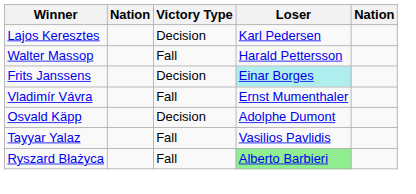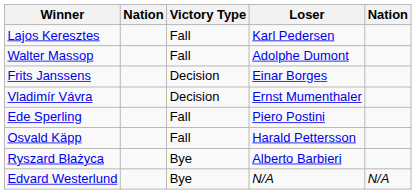Lajos Keresztes | Victory Type: Decision -> Fall
Walter Massop | Loser: Harald Pettersson -> Adolphe Dumont
Frits Janssens | Loser: paleturquoise background -> no background
Vladimír Vávra | Victory Type: Fall -> Decision
+ row: Ede Sperling | Fall | Piero Postini
Osvald Käpp | Victory Type: Decision -> Fall
Osvald Käpp | Loser: Adolphe Dumont -> Harald Pettersson
- row: Tayyar Yalaz | Fall | Vasilios Pavlidis
Ryszard Błażyca | Victory Type: Fall -> Bye
Ryszard Błażyca | Loser: lightgreen background -> no background
+ row: Edvard Westerlund | Bye | N/A | N/A
